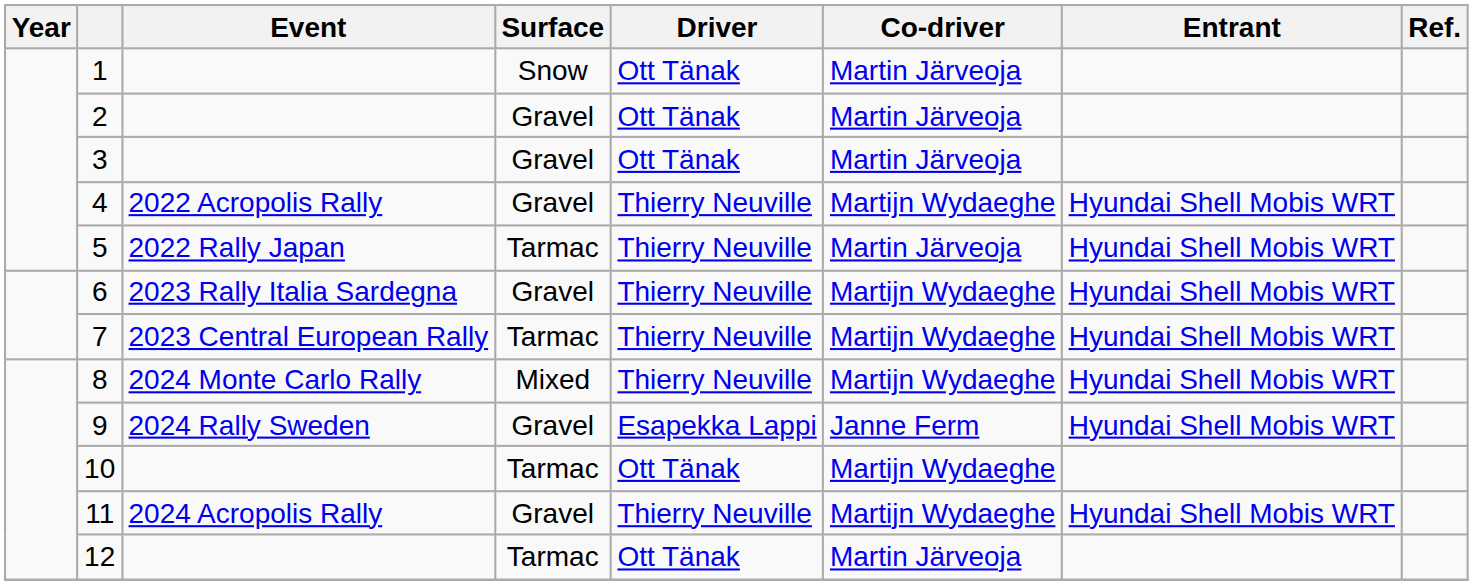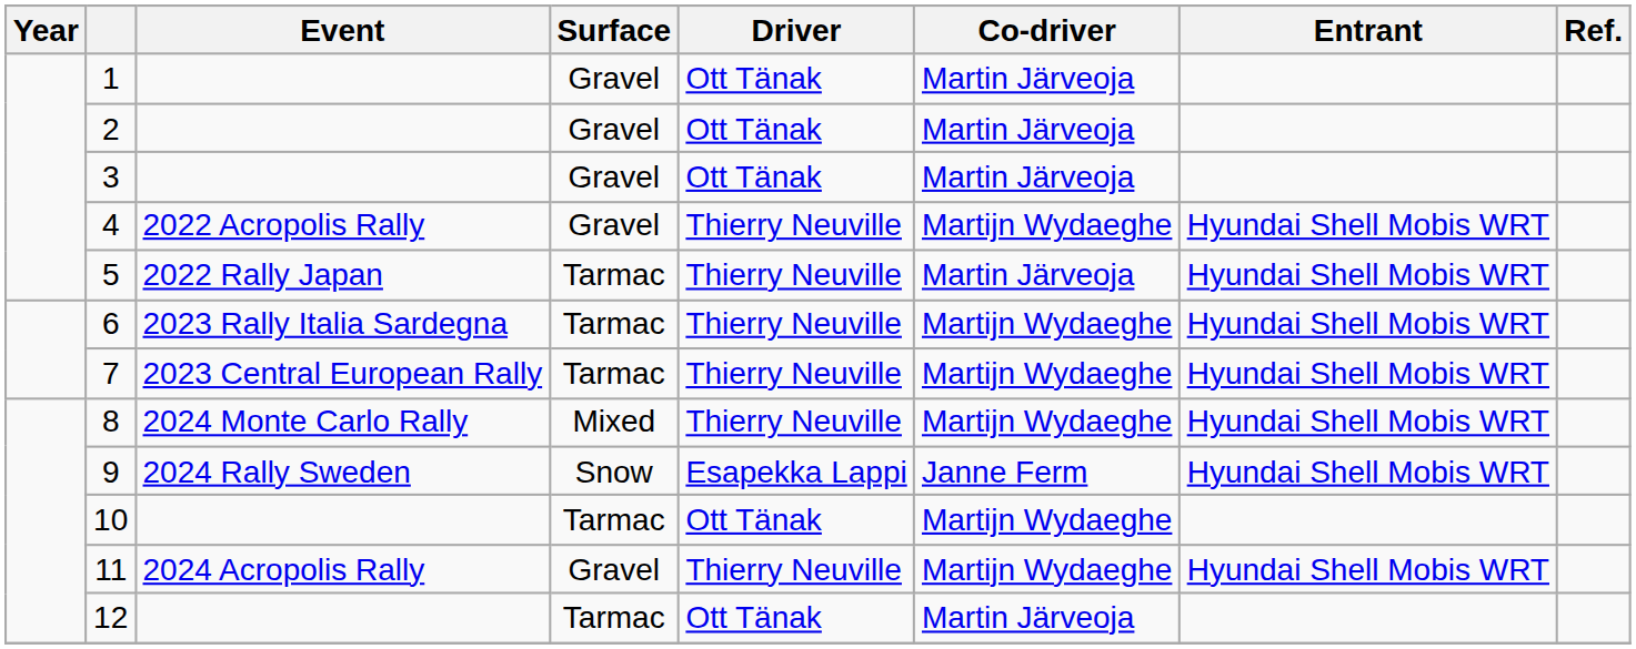1 | Surface: Snow -> Gravel
6 | Surface: Gravel -> Tarmac
9 | Surface: Gravel -> Snow
